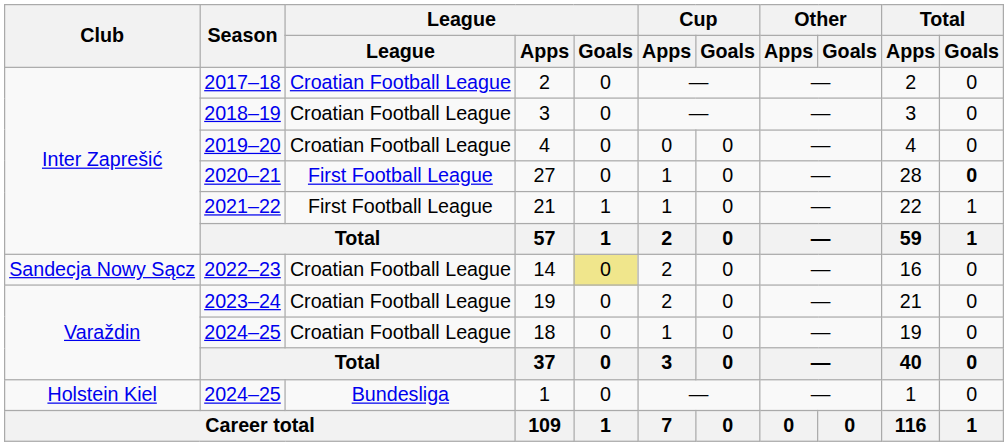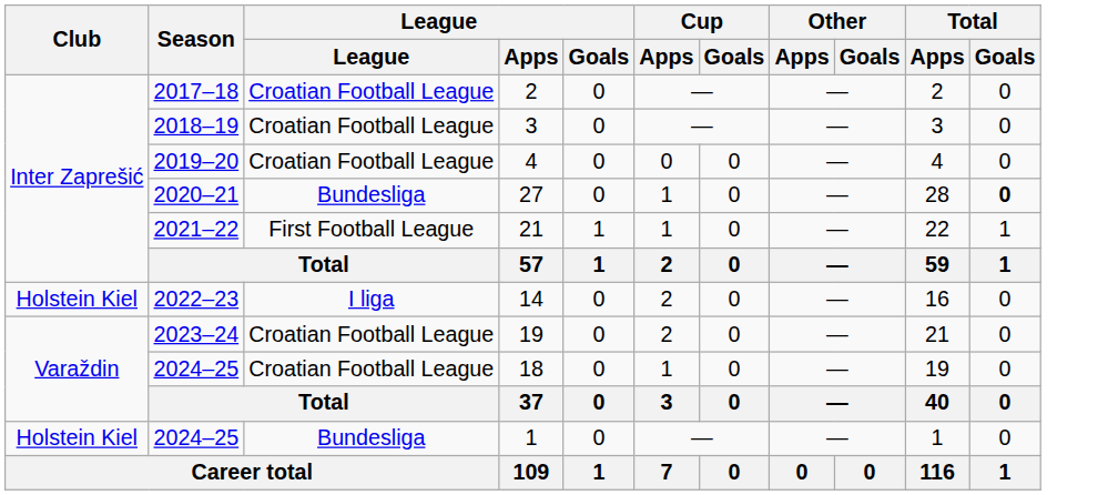27 | League: First Football League -> Bundesliga
14 | Club: Sandecja Nowy Sącz -> Holstein Kiel
14 | League: Croatian Football League -> I liga
14 | League / Goals: khaki background -> no background
